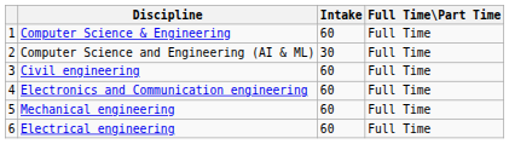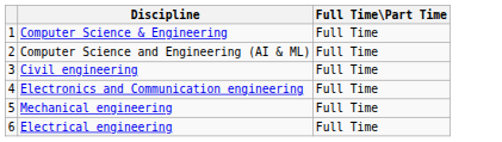- column: Intake | 60 | 30 | 60 | 60 | 60 | 60
